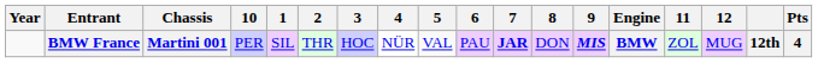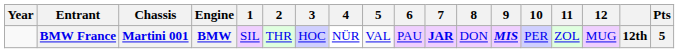columns swapped: Engine <-> 10
BMW France | Pts: 4 -> 5
